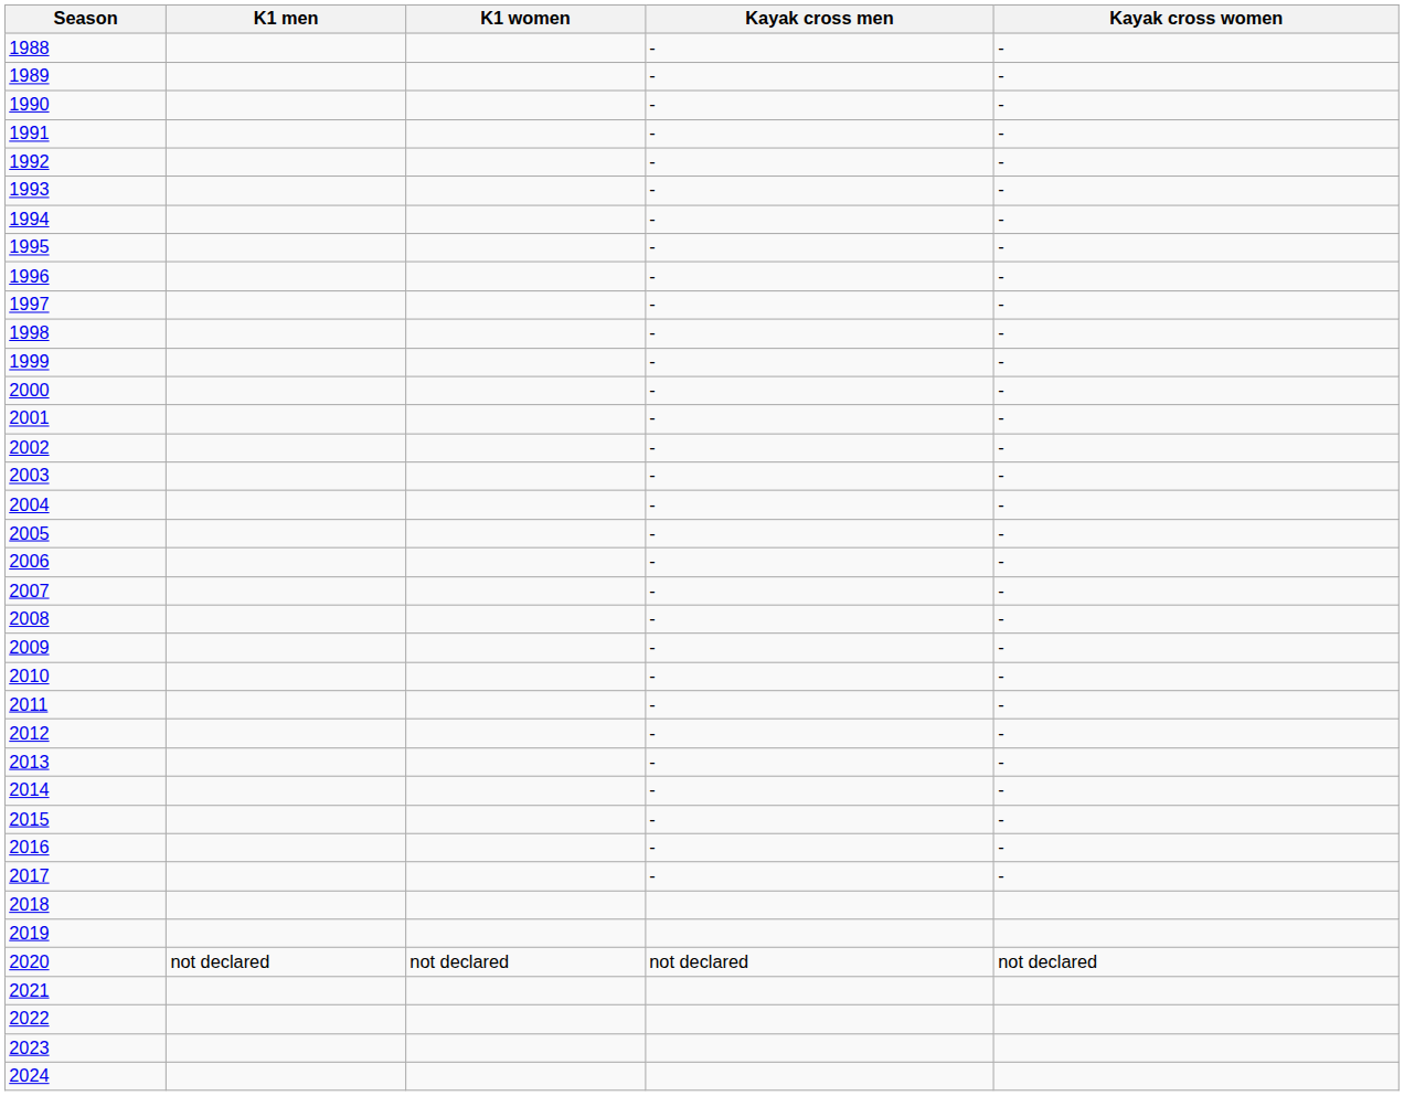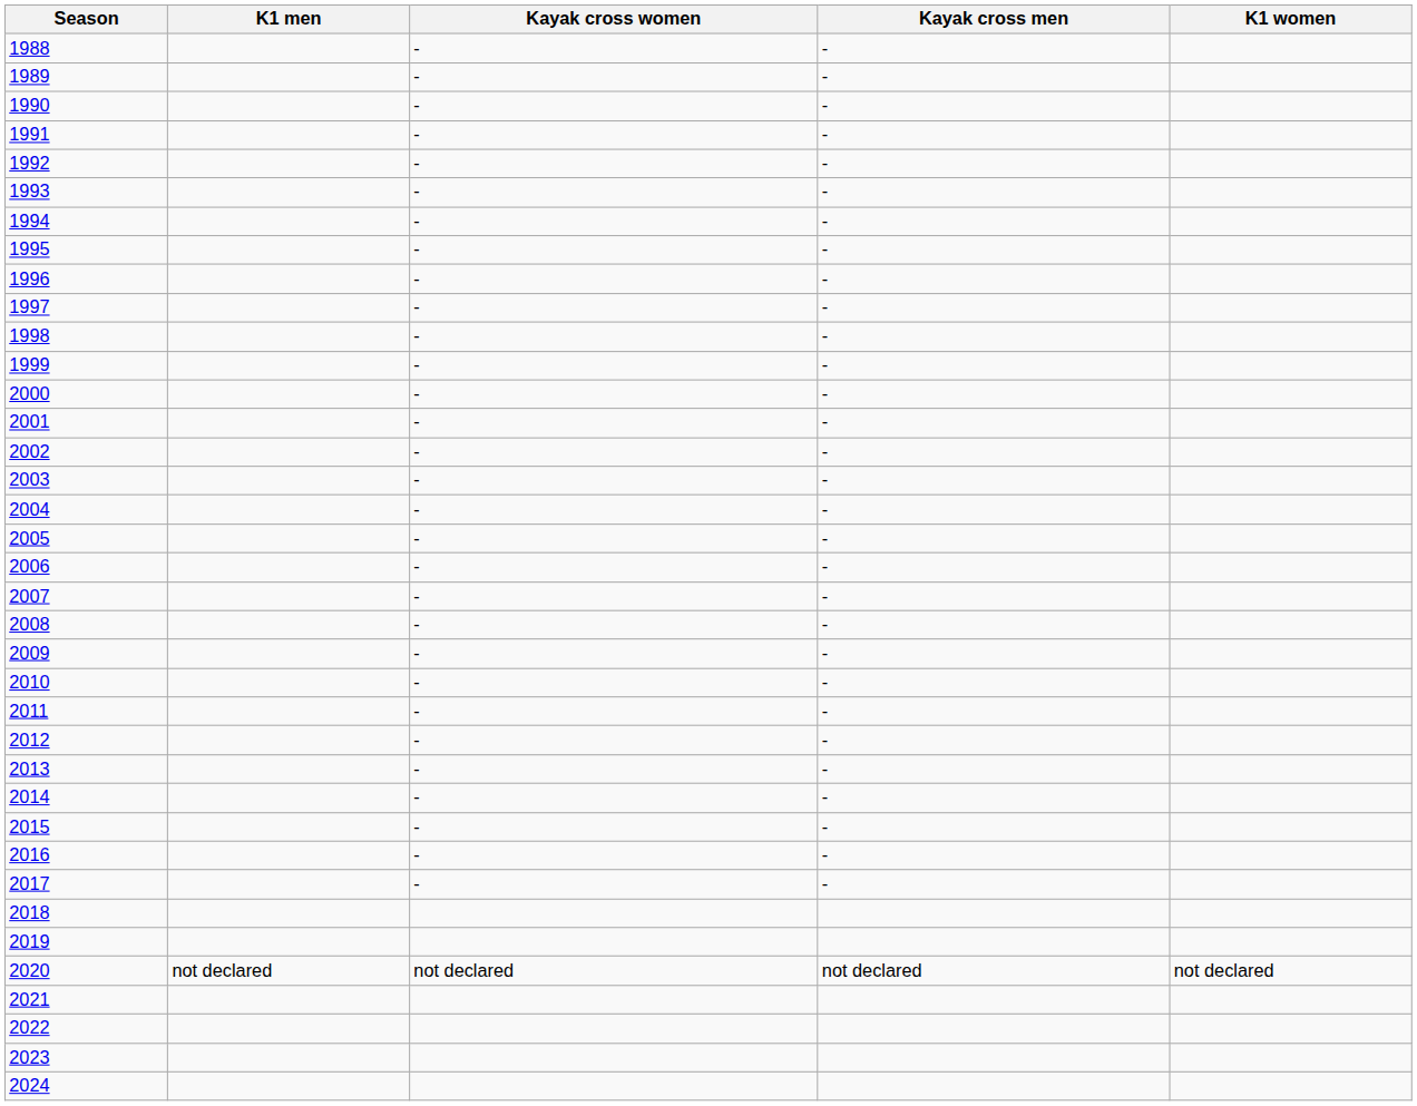columns swapped: K1 women <-> Kayak cross women
